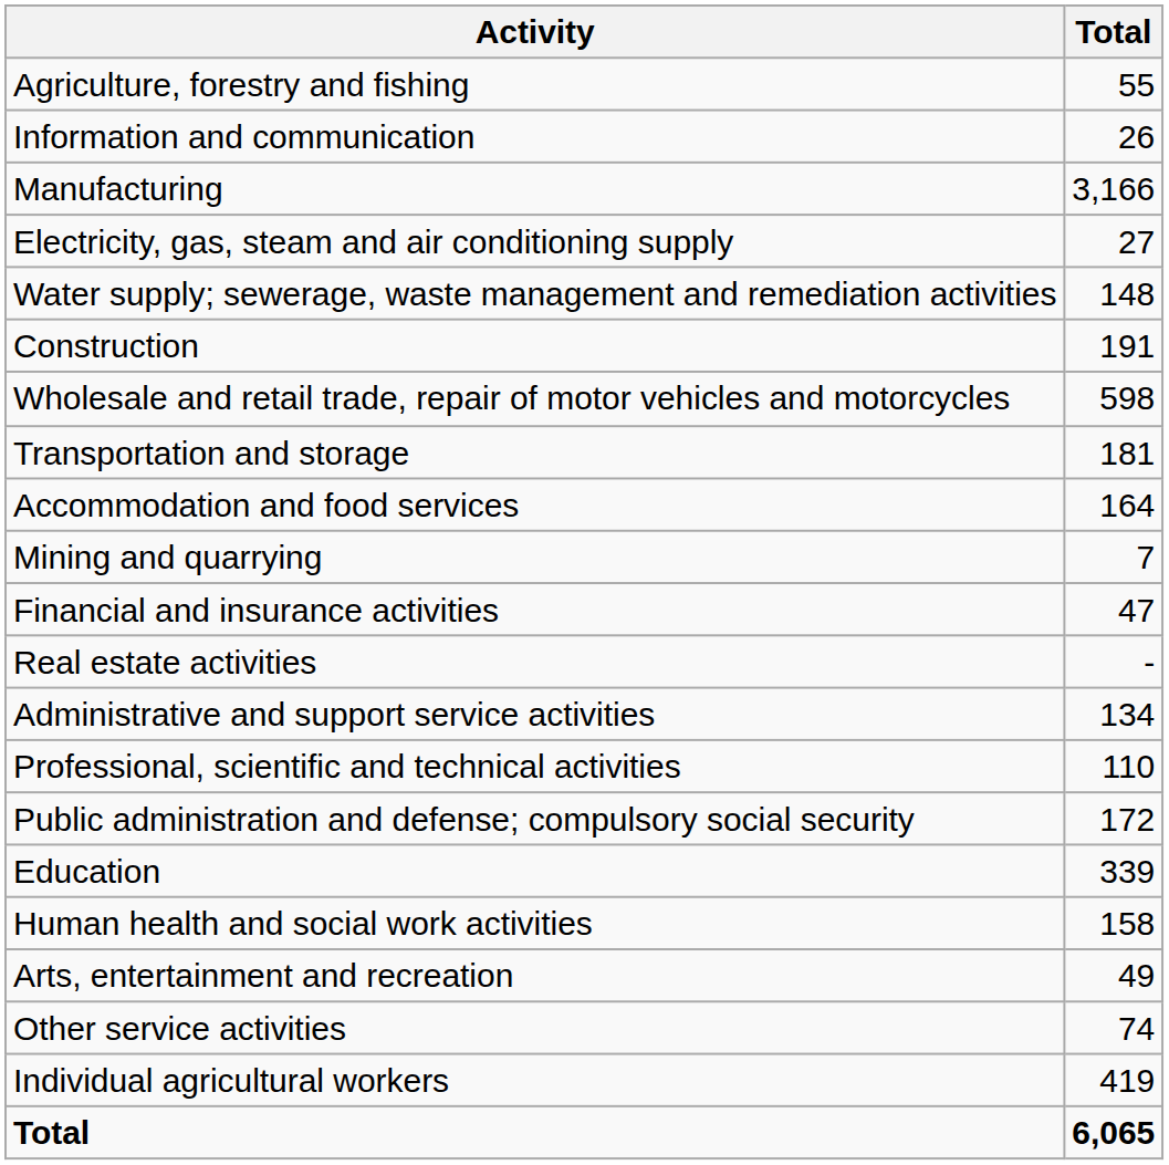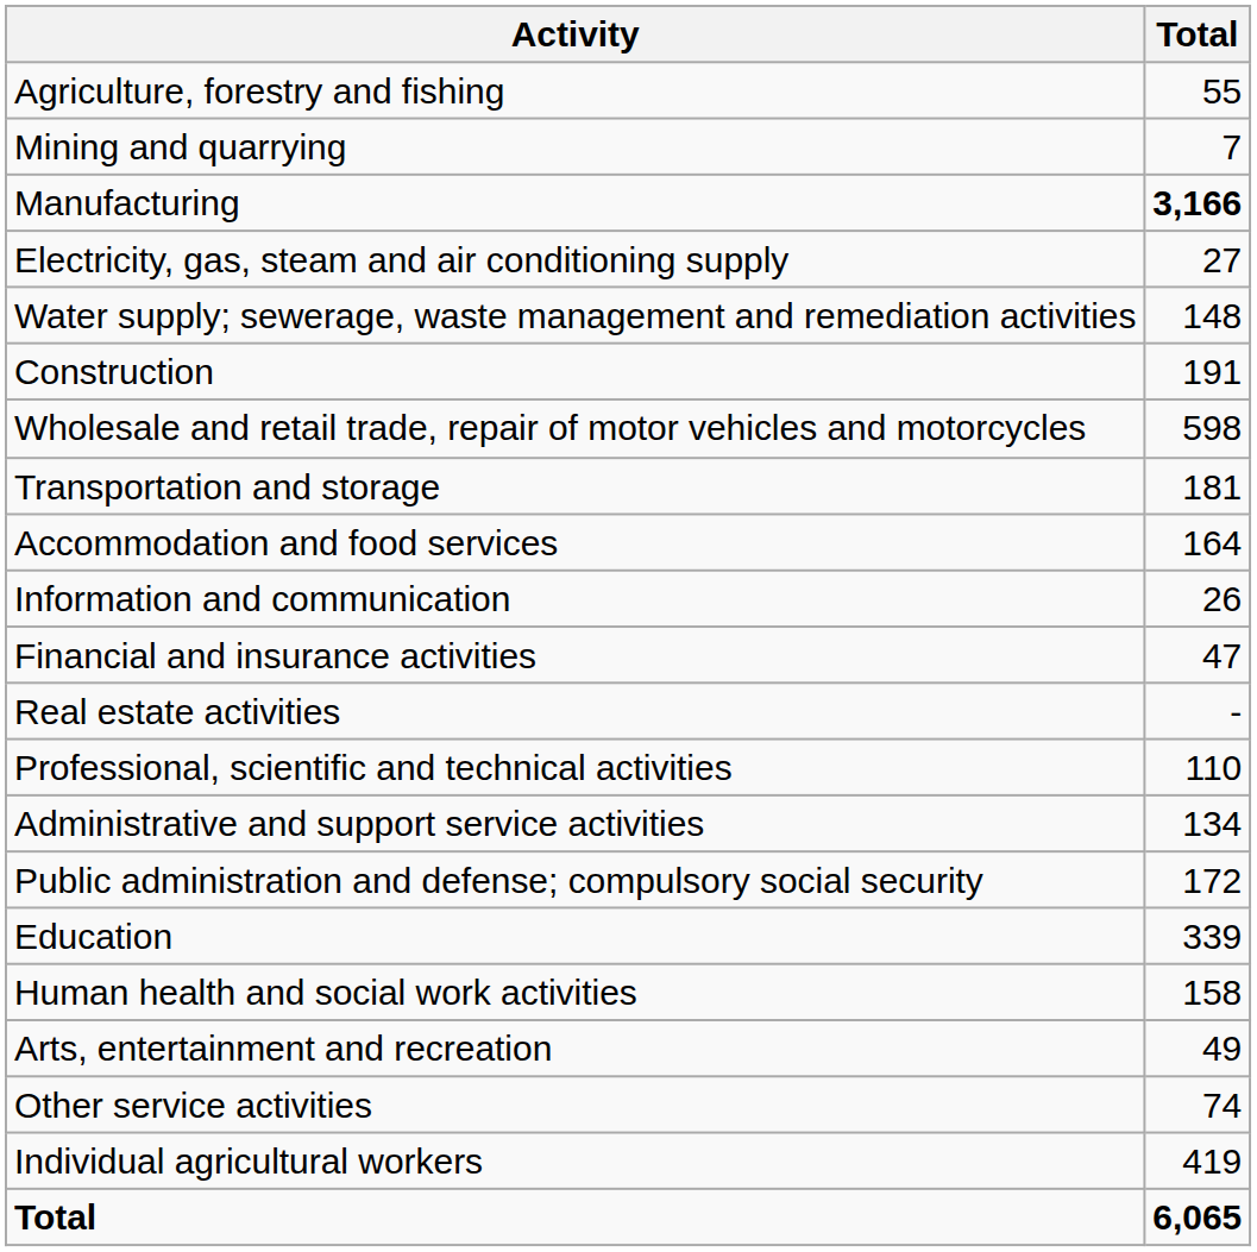rows swapped: Mining and quarrying <-> Information and communication
Manufacturing | Total: normal -> bold
rows swapped: Professional, scientific and technical activities <-> Administrative and support service activities
